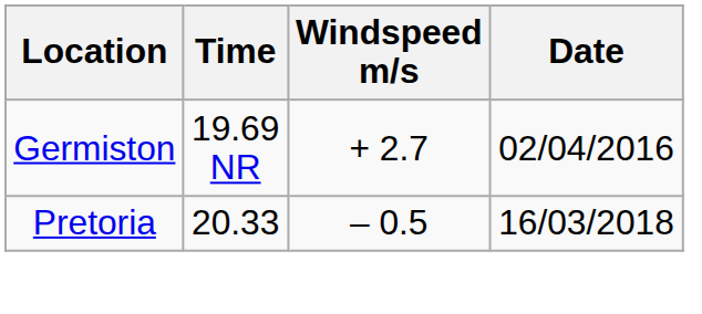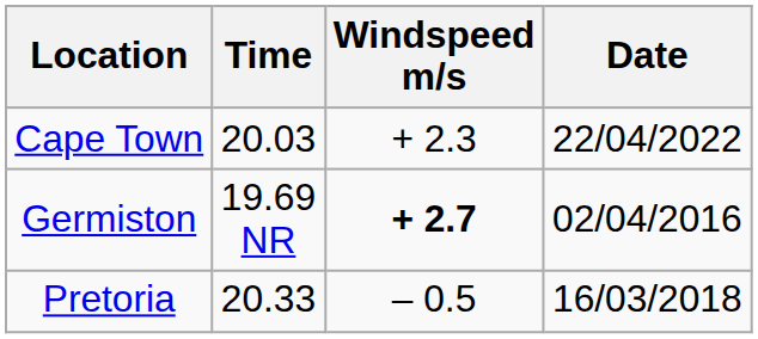+ row: Cape Town | 20.03 | + 2.3 | 22/04/2022
Germiston | Windspeed m/s: normal -> bold
